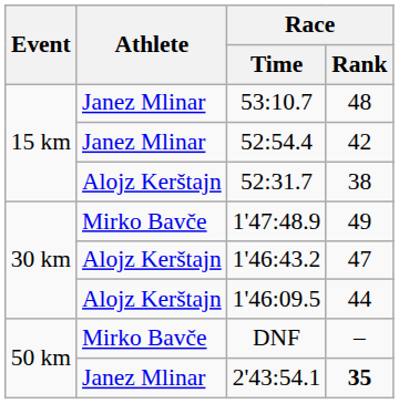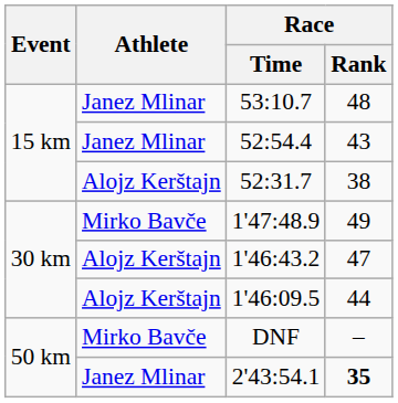52:54.4 | Race / Rank: 42 -> 43
